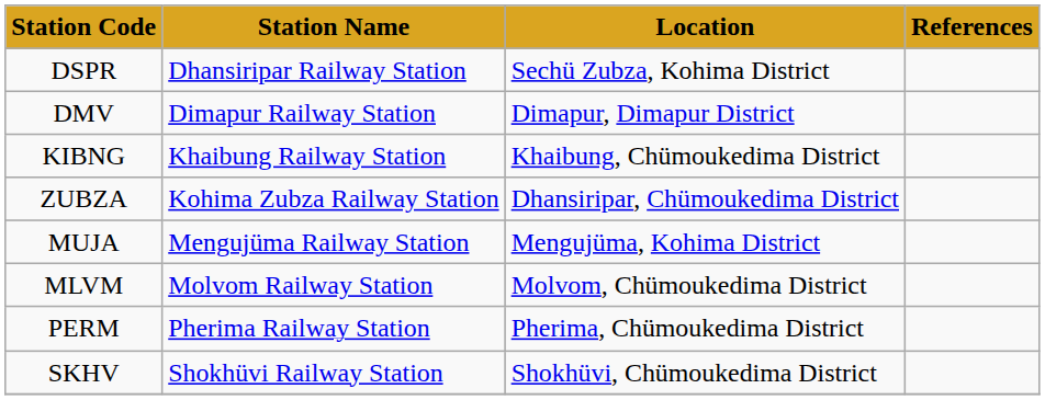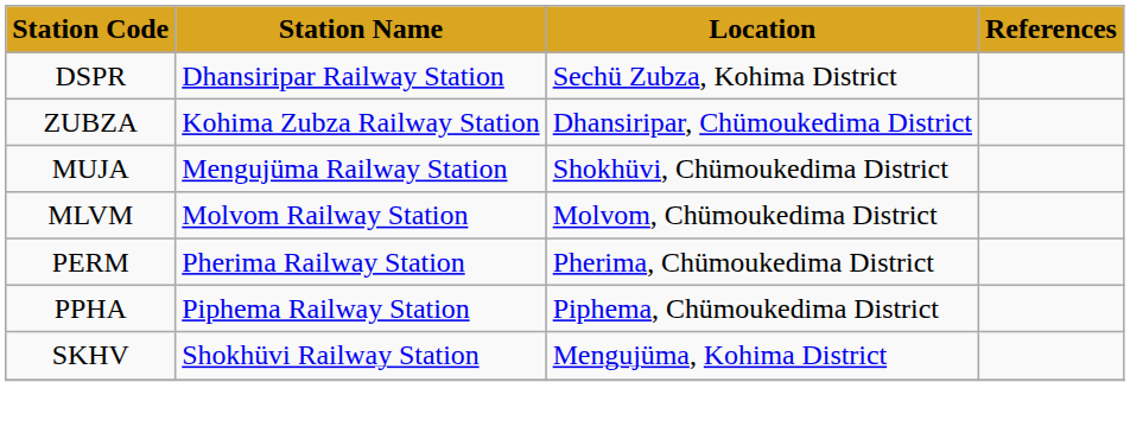- row: DMV | Dimapur Railway Station | Dimapur, Dimapur District
- row: KIBNG | Khaibung Railway Station | Khaibung, Chümoukedima District
MUJA | Location: Mengujüma, Kohima District -> Shokhüvi, Chümoukedima District
+ row: PPHA | Piphema Railway Station | Piphema, Chümoukedima District
SKHV | Location: Shokhüvi, Chümoukedima District -> Mengujüma, Kohima District
